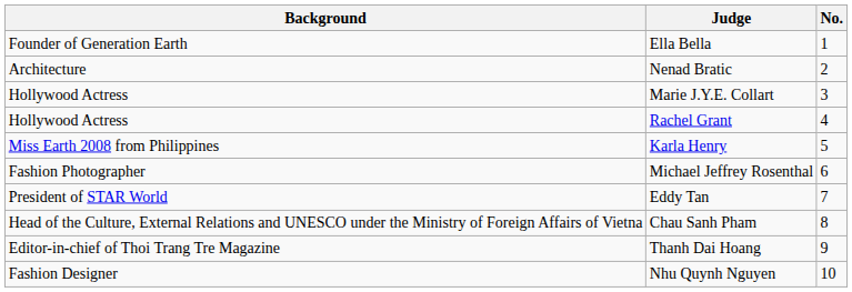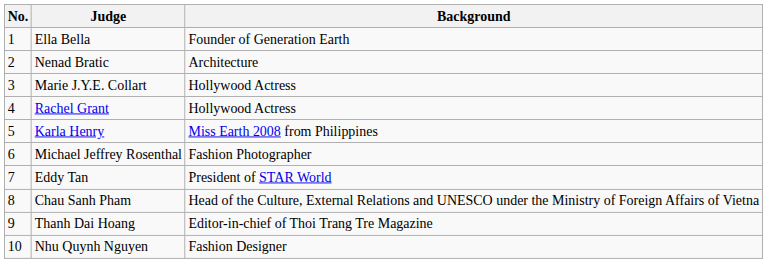columns swapped: No. <-> Background
